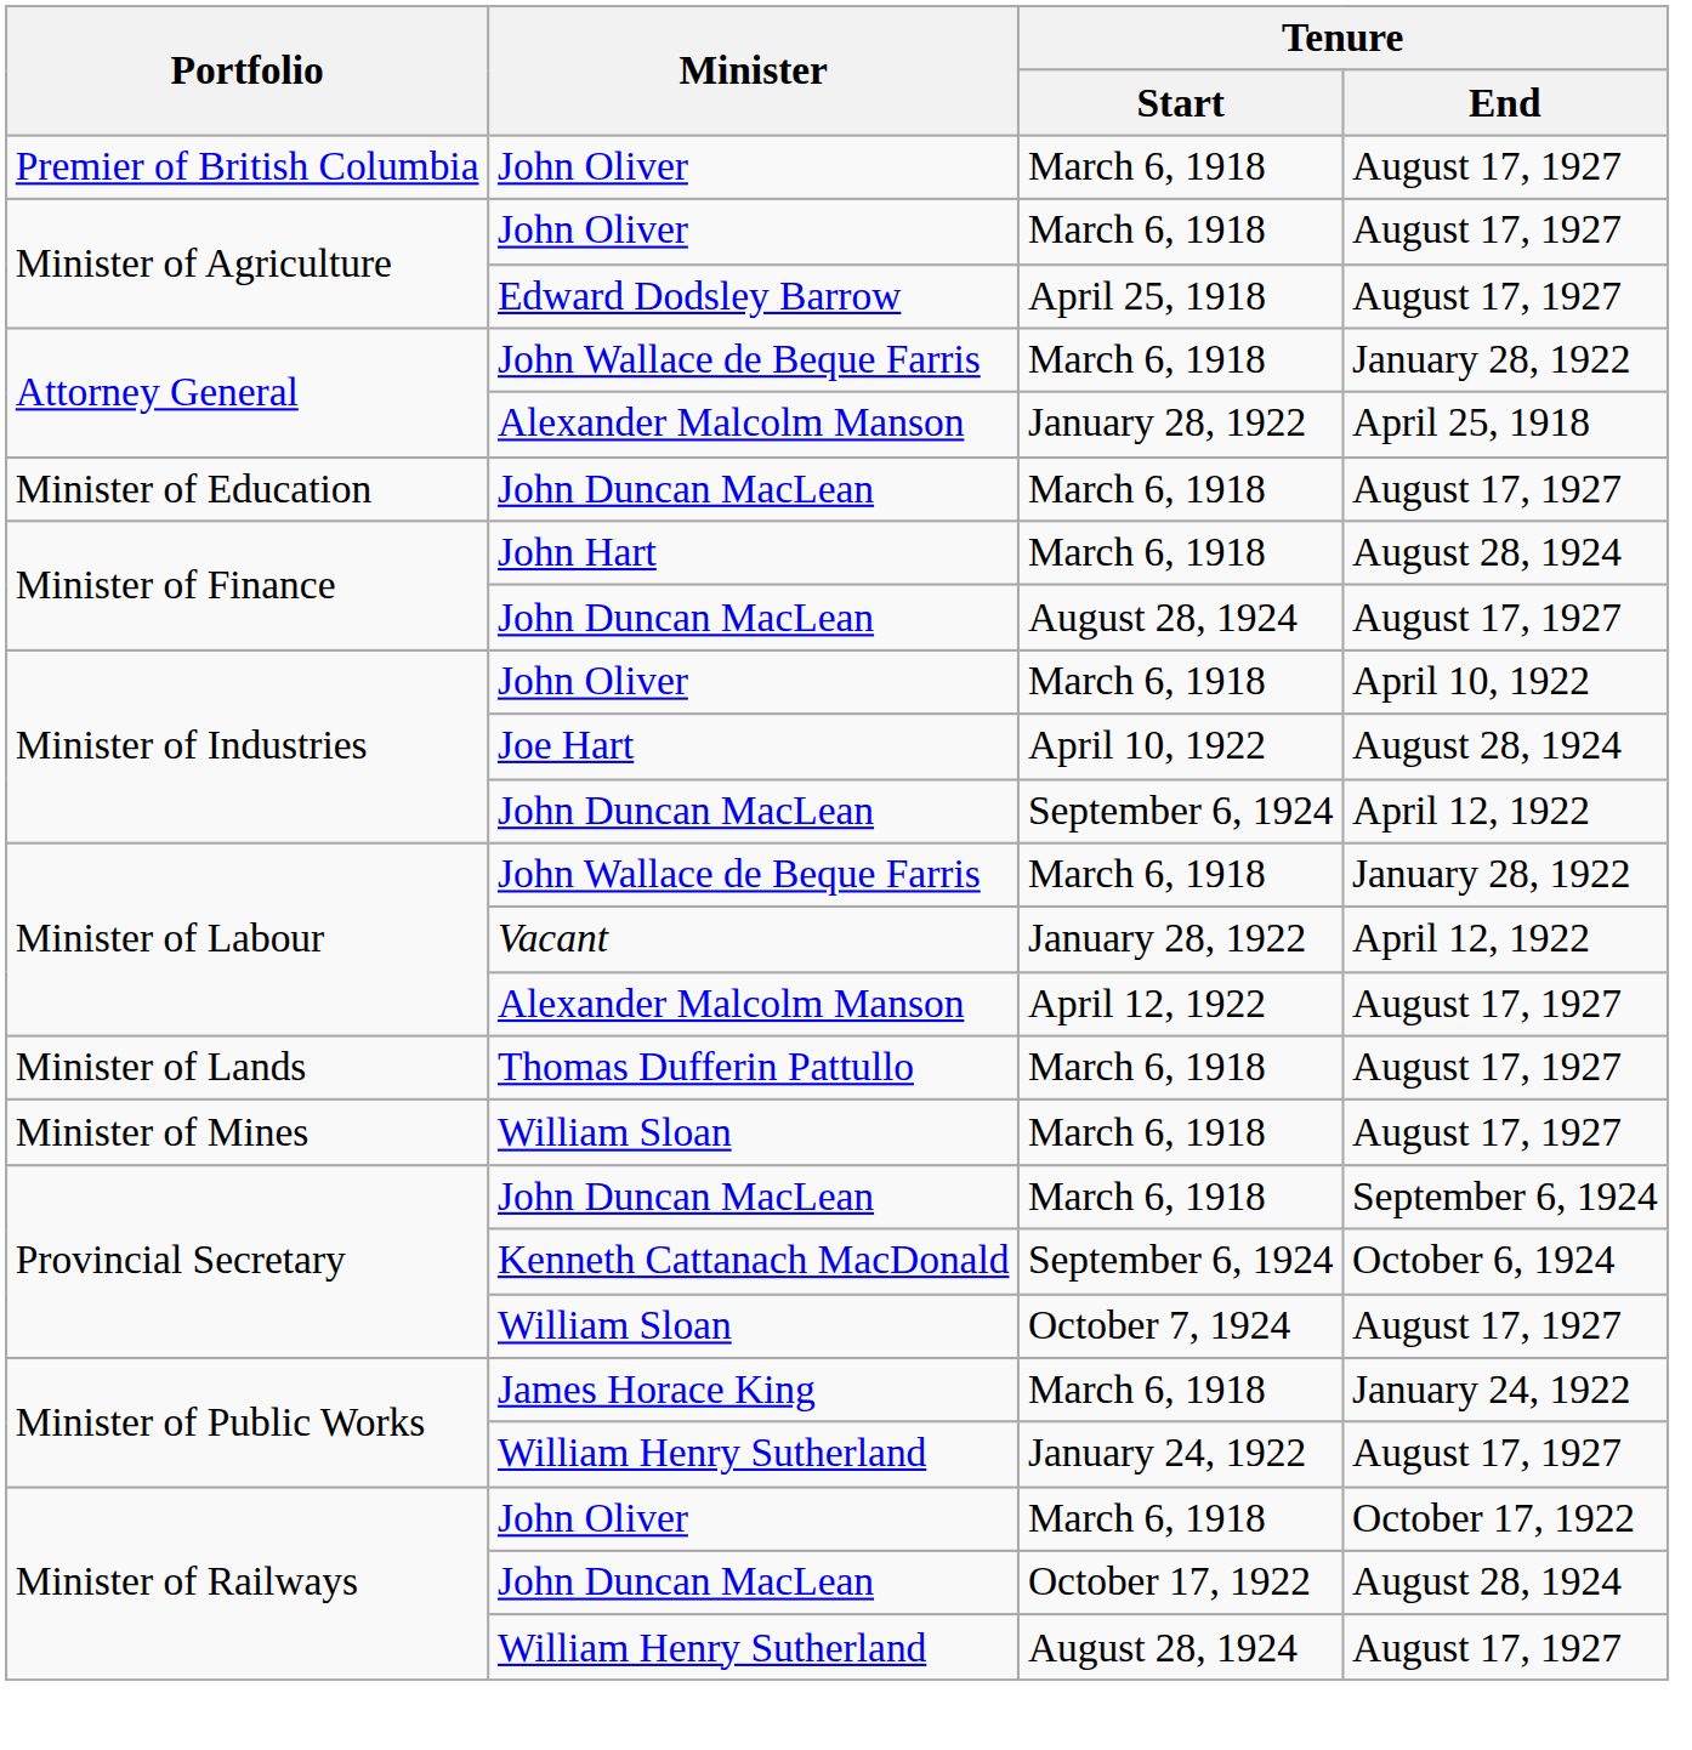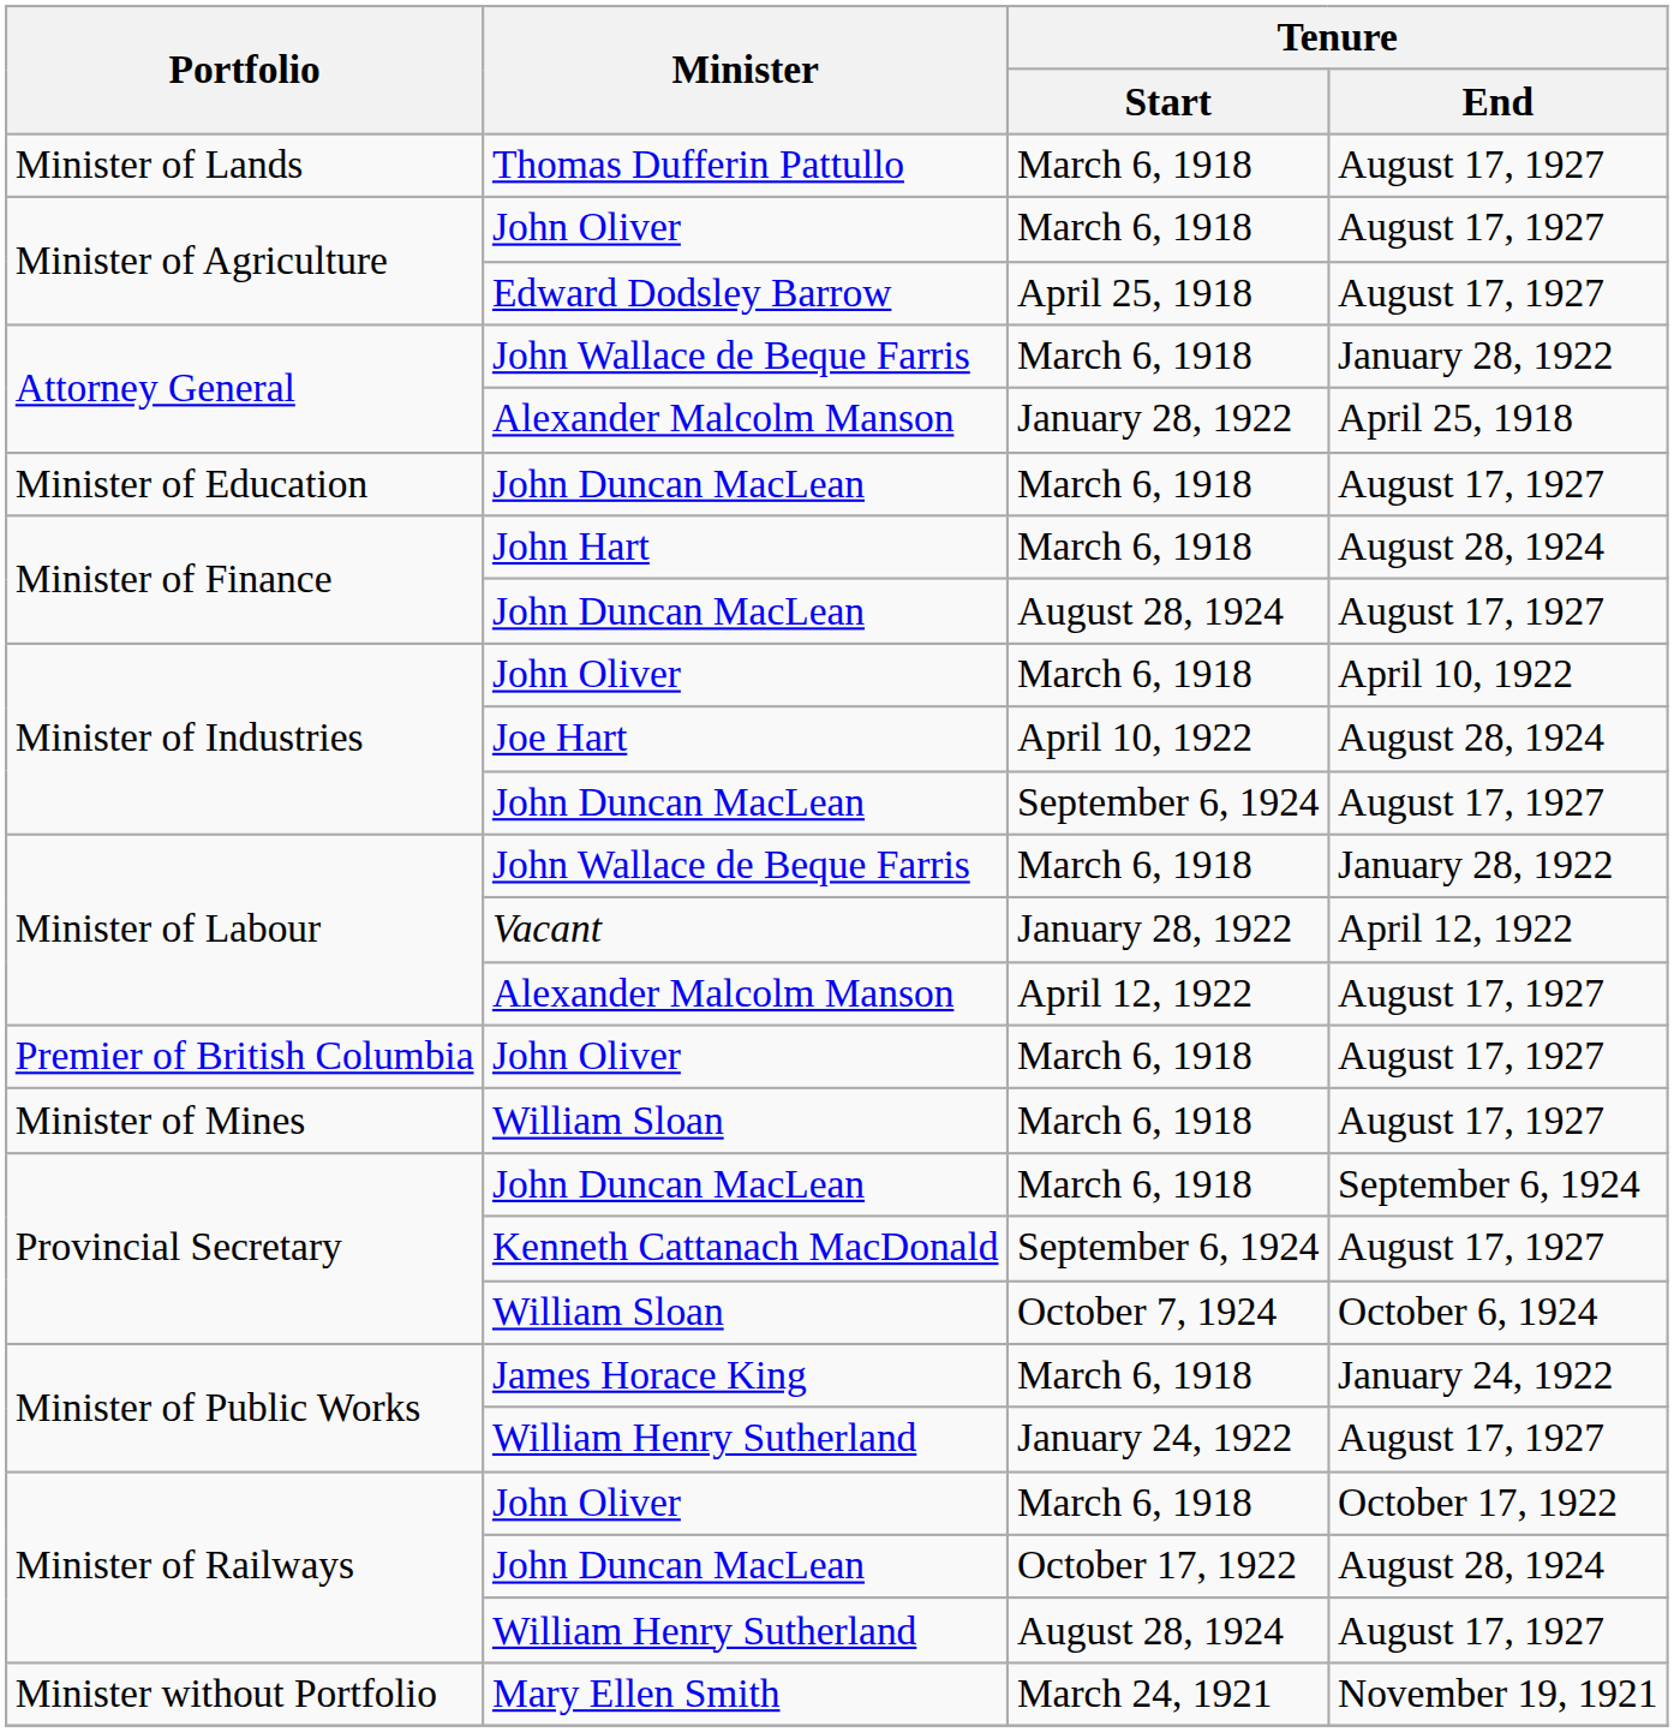rows swapped: Premier of British Columbia / John Oliver <-> Thomas Dufferin Pattullo
Minister of Industries / John Duncan MacLean | Tenure / End: April 12, 1922 -> August 17, 1927
Kenneth Cattanach MacDonald | Tenure / End: October 6, 1924 -> August 17, 1927
Provincial Secretary / William Sloan | Tenure / End: August 17, 1927 -> October 6, 1924
+ row: Minister without Portfolio | Mary Ellen Smith | March 24, 1921 | November 19, 1921
